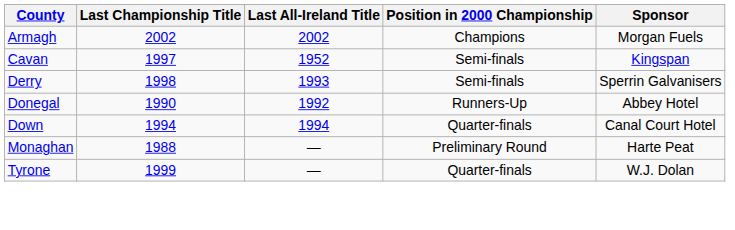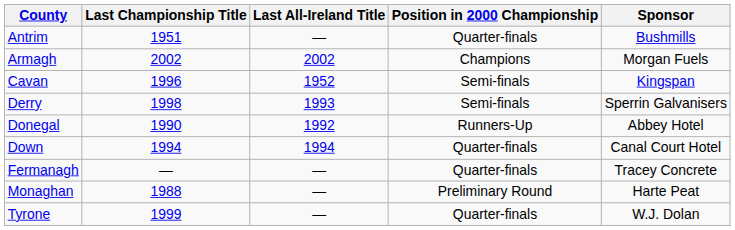+ row: Antrim | 1951 | — | Quarter-finals | Bushmills
Cavan | Last Championship Title: 1997 -> 1996
+ row: Fermanagh | — | — | Quarter-finals | Tracey Concrete
